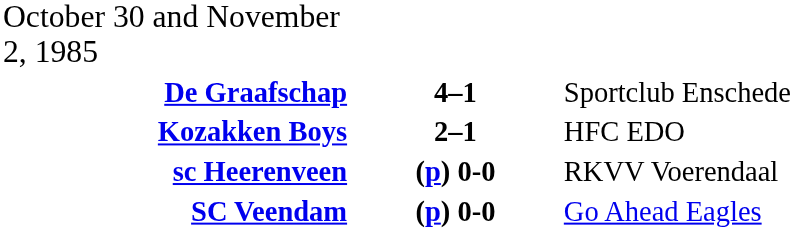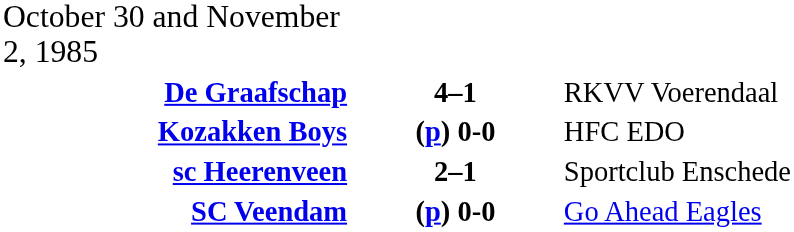De Graafschap | column 3: Sportclub Enschede -> RKVV Voerendaal
Kozakken Boys | column 2: 2–1 -> (p) 0-0
sc Heerenveen | column 2: (p) 0-0 -> 2–1
sc Heerenveen | column 3: RKVV Voerendaal -> Sportclub Enschede
